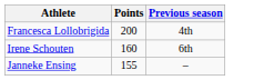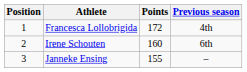+ column: Position | 1 | 2 | 3
Francesca Lollobrigida | Points: 200 -> 172
